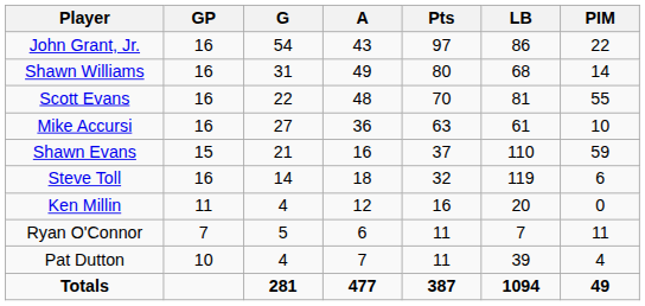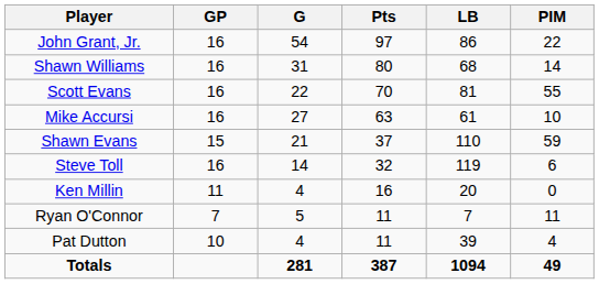- column: A | 43 | 49 | 48 | 36 | 16 | 18 | 12 | 6 | 7 | 477
